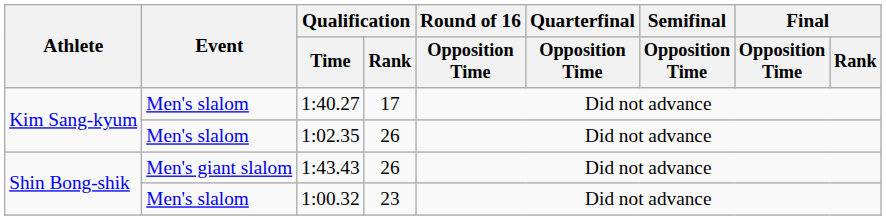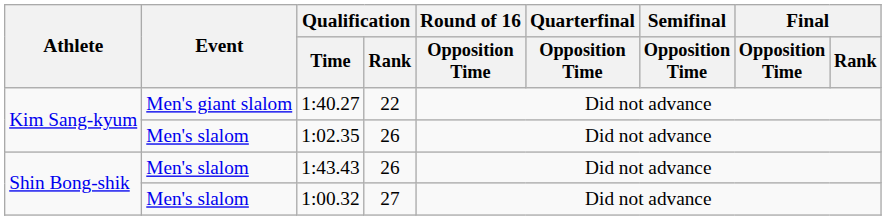1:40.27 | Event: Men's slalom -> Men's giant slalom
1:40.27 | Qualification / Rank: 17 -> 22
1:43.43 | Event: Men's giant slalom -> Men's slalom
1:00.32 | Qualification / Rank: 23 -> 27
